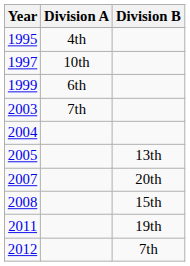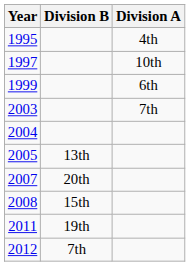columns swapped: Division A <-> Division B
